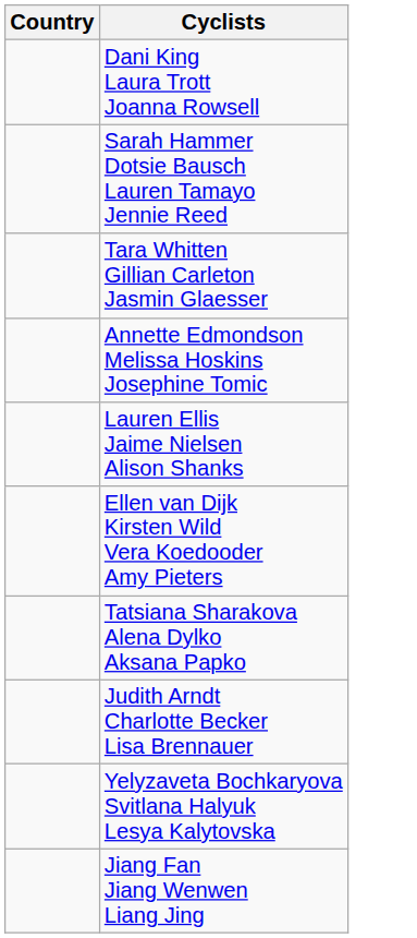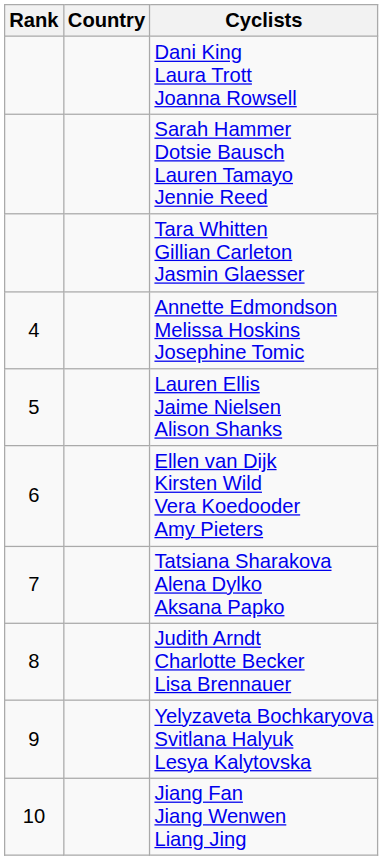+ column: Rank | 4 | 5 | 6 | 7 | 8 | 9 | 10
